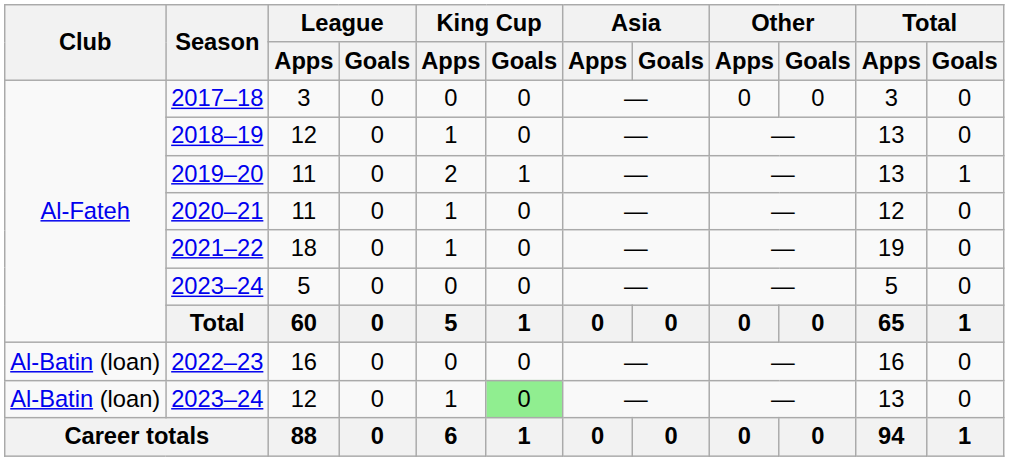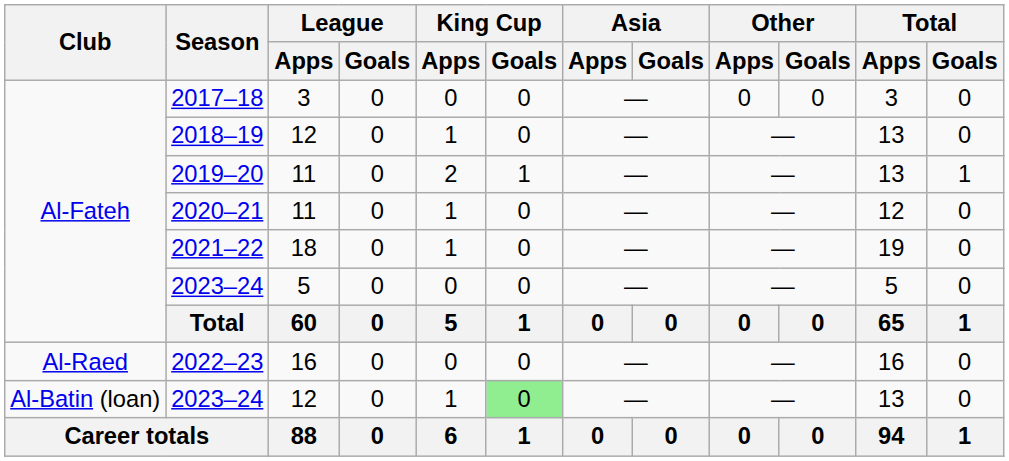2022–23 | Club: Al-Batin (loan) -> Al-Raed
